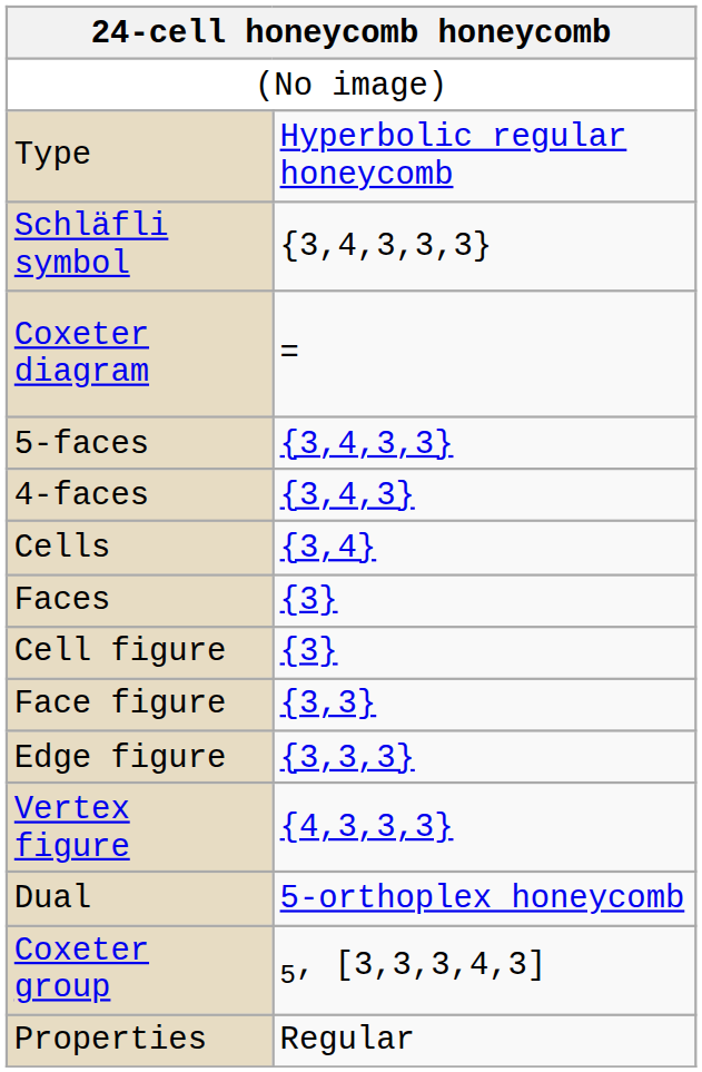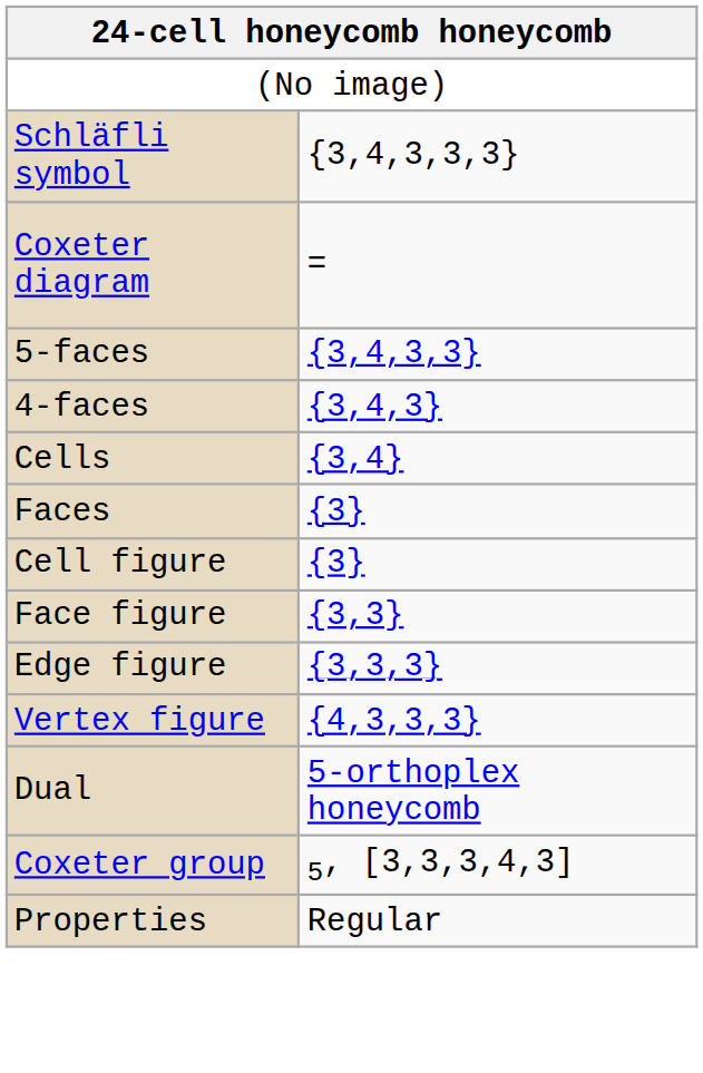- row: Type | Hyperbolic regular honeycomb
